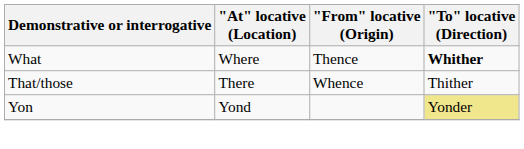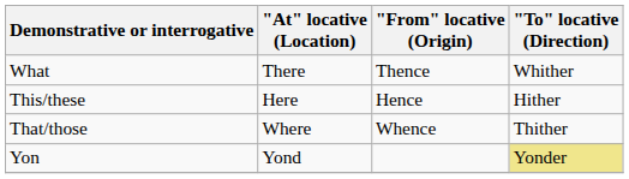What | "At" locative (Location): Where -> There
What | "To" locative (Direction): bold -> normal
+ row: This/these | Here | Hence | Hither
That/those | "At" locative (Location): There -> Where
